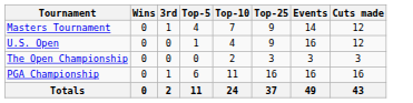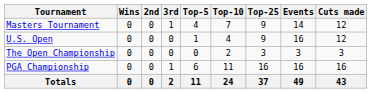+ column: 2nd | 0 | 0 | 0 | 0 | 0
